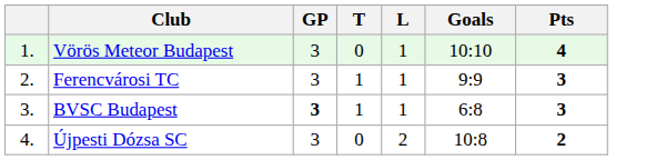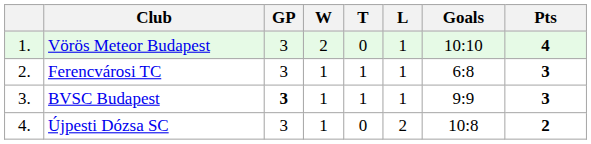+ column: W | 2 | 1 | 1 | 1
Ferencvárosi TC | Goals: 9:9 -> 6:8
BVSC Budapest | Goals: 6:8 -> 9:9
